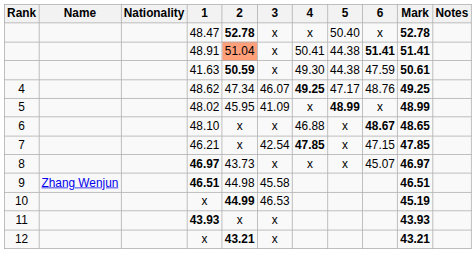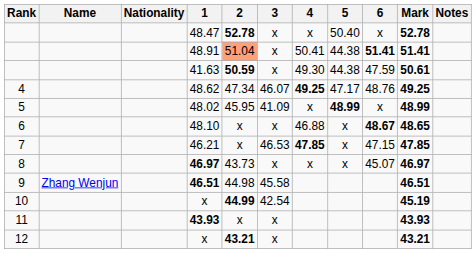46.21 | 3: 42.54 -> 46.53
10 / x | 3: 46.53 -> 42.54
